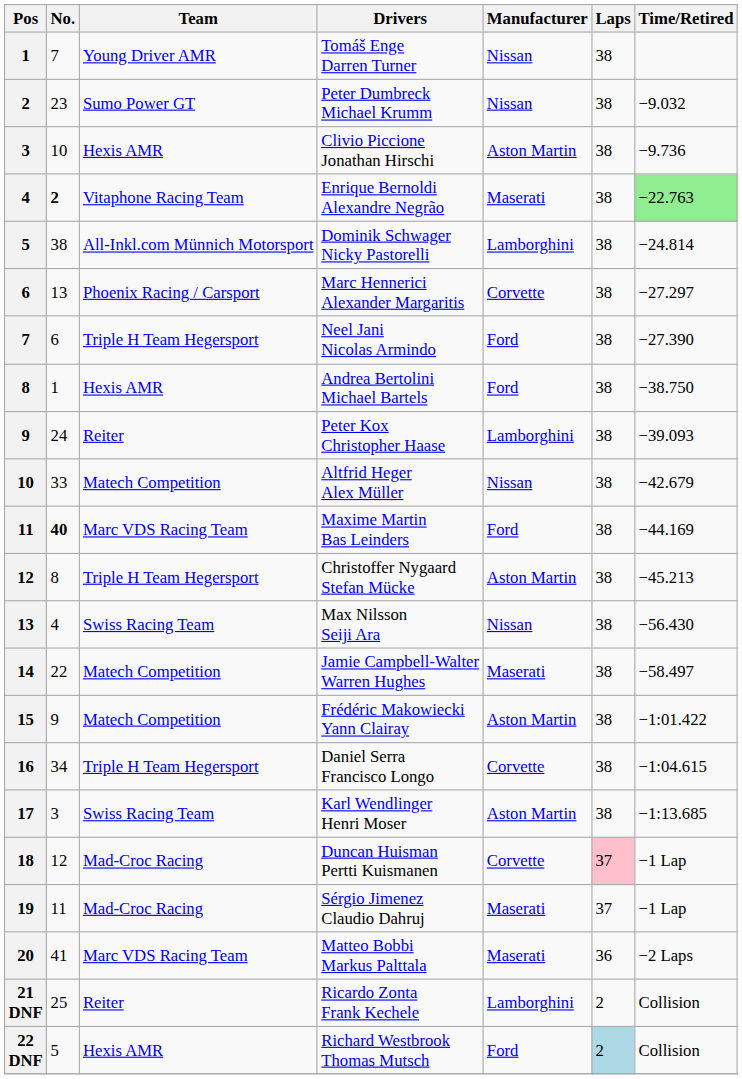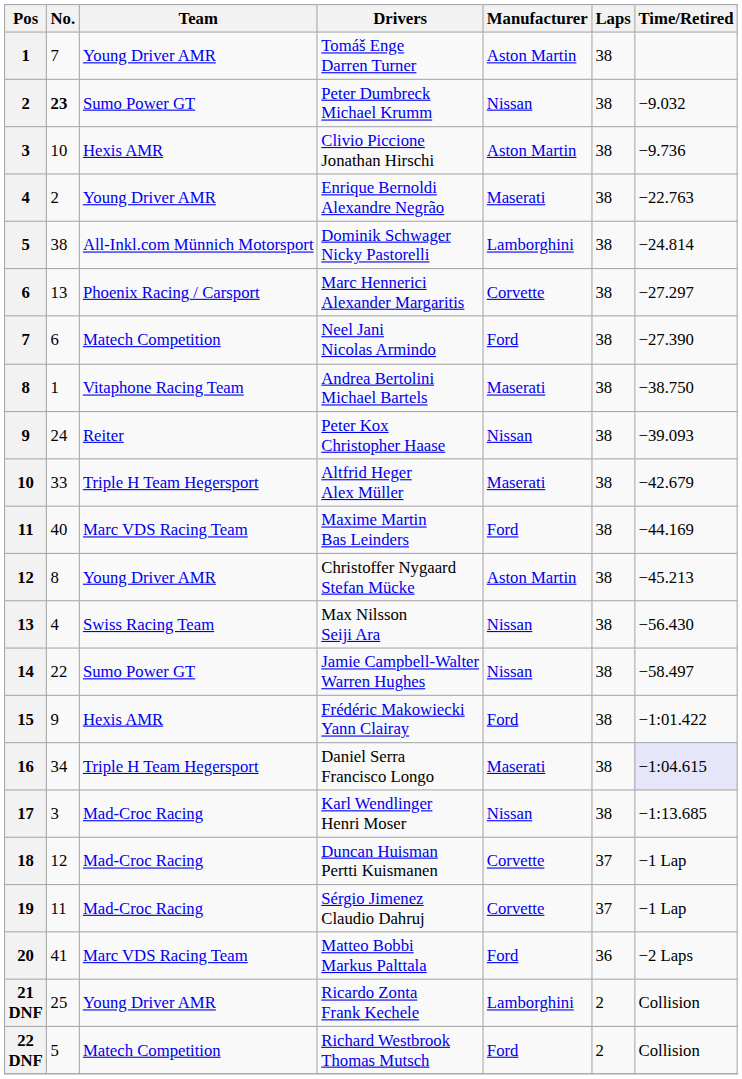Tomáš Enge Darren Turner | Manufacturer: Nissan -> Aston Martin
Peter Dumbreck Michael Krumm | No.: normal -> bold
Enrique Bernoldi Alexandre Negrão | No.: bold -> normal
Enrique Bernoldi Alexandre Negrão | Team: Vitaphone Racing Team -> Young Driver AMR
Enrique Bernoldi Alexandre Negrão | Time/Retired: lightgreen background -> no background
Neel Jani Nicolas Armindo | Team: Triple H Team Hegersport -> Matech Competition
Andrea Bertolini Michael Bartels | Team: Hexis AMR -> Vitaphone Racing Team
Andrea Bertolini Michael Bartels | Manufacturer: Ford -> Maserati
Peter Kox Christopher Haase | Manufacturer: Lamborghini -> Nissan
Altfrid Heger Alex Müller | Team: Matech Competition -> Triple H Team Hegersport
Altfrid Heger Alex Müller | Manufacturer: Nissan -> Maserati
Maxime Martin Bas Leinders | No.: bold -> normal
Christoffer Nygaard Stefan Mücke | Team: Triple H Team Hegersport -> Young Driver AMR
Jamie Campbell-Walter Warren Hughes | Team: Matech Competition -> Sumo Power GT
Jamie Campbell-Walter Warren Hughes | Manufacturer: Maserati -> Nissan
Frédéric Makowiecki Yann Clairay | Team: Matech Competition -> Hexis AMR
Frédéric Makowiecki Yann Clairay | Manufacturer: Aston Martin -> Ford
Daniel Serra Francisco Longo | Manufacturer: Corvette -> Maserati
Daniel Serra Francisco Longo | Time/Retired: no background -> lavender background
Karl Wendlinger Henri Moser | Team: Swiss Racing Team -> Mad-Croc Racing
Karl Wendlinger Henri Moser | Manufacturer: Aston Martin -> Nissan
Duncan Huisman Pertti Kuismanen | Laps: pink background -> no background
Sérgio Jimenez Claudio Dahruj | Manufacturer: Maserati -> Corvette
Matteo Bobbi Markus Palttala | Manufacturer: Maserati -> Ford
Ricardo Zonta Frank Kechele | Team: Reiter -> Young Driver AMR
Richard Westbrook Thomas Mutsch | Team: Hexis AMR -> Matech Competition
Richard Westbrook Thomas Mutsch | Laps: lightblue background -> no background
